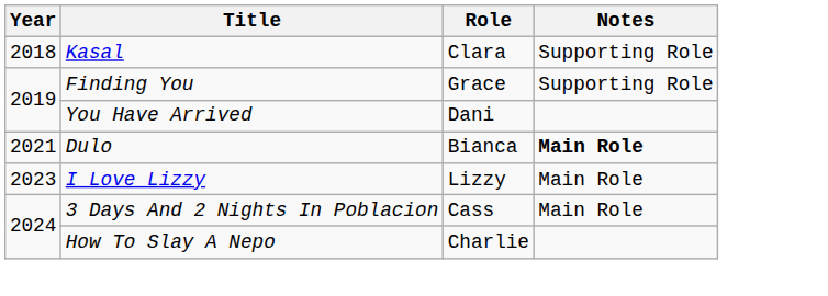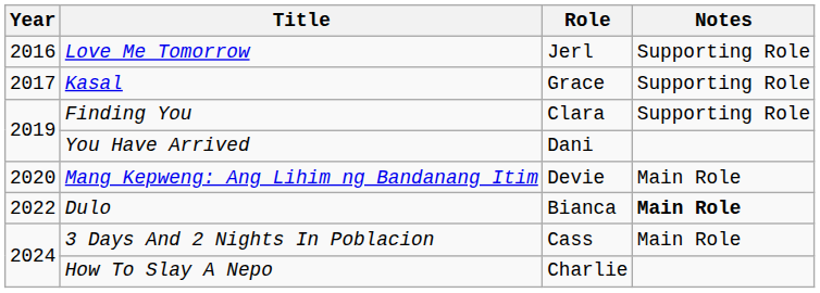+ row: 2016 | Love Me Tomorrow | Jerl | Supporting Role
Kasal | Year: 2018 -> 2017
Kasal | Role: Clara -> Grace
Finding You | Role: Grace -> Clara
+ row: 2020 | Mang Kepweng: Ang Lihim ng Bandanang Itim | Devie | Main Role
Dulo | Year: 2021 -> 2022
- row: 2023 | I Love Lizzy | Lizzy | Main Role
